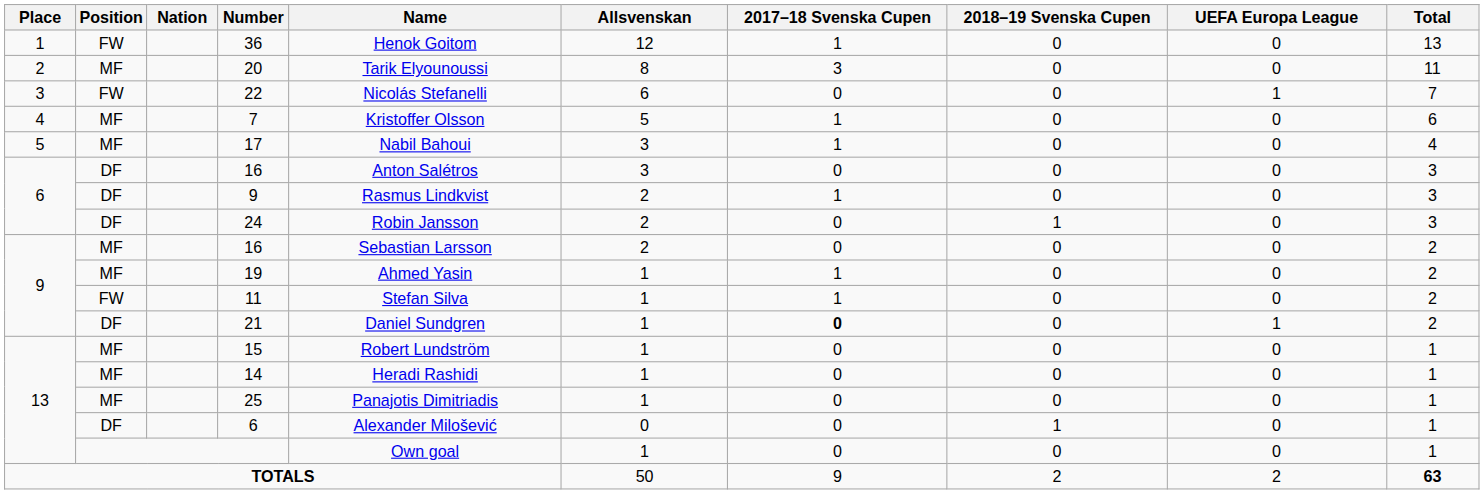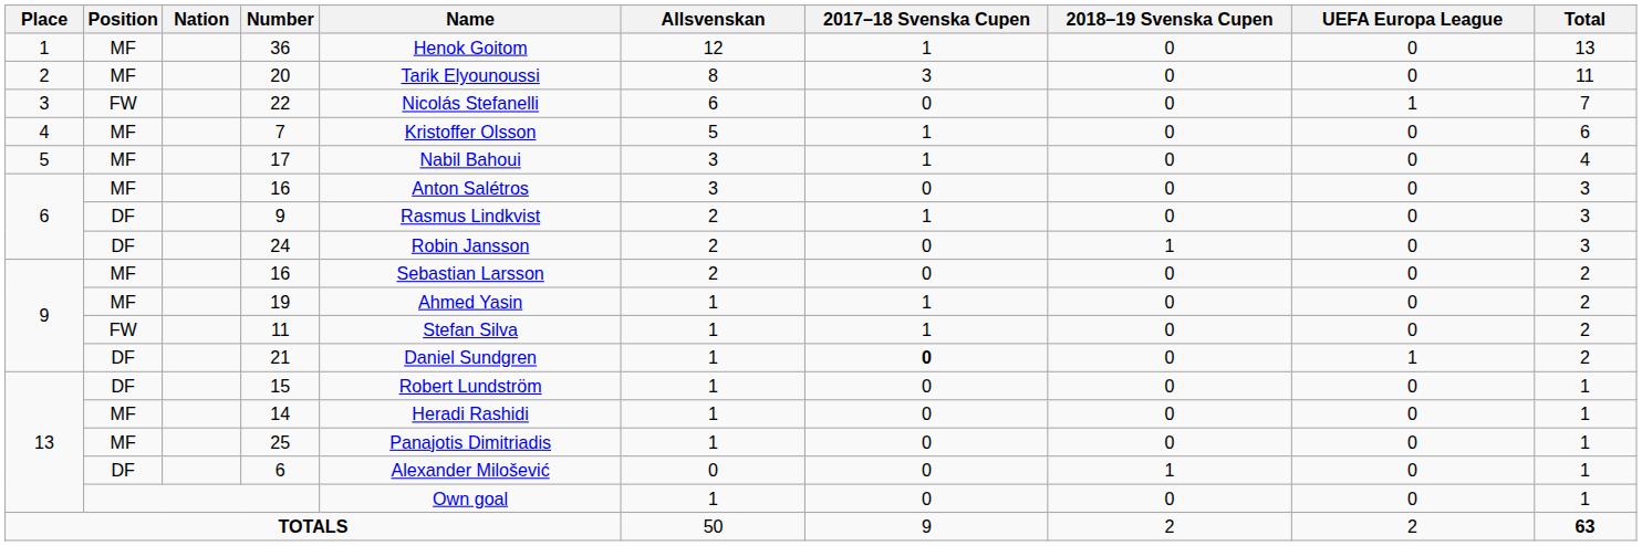36 | Position: FW -> MF
6 / 16 | Position: DF -> MF
15 | Position: MF -> DF
